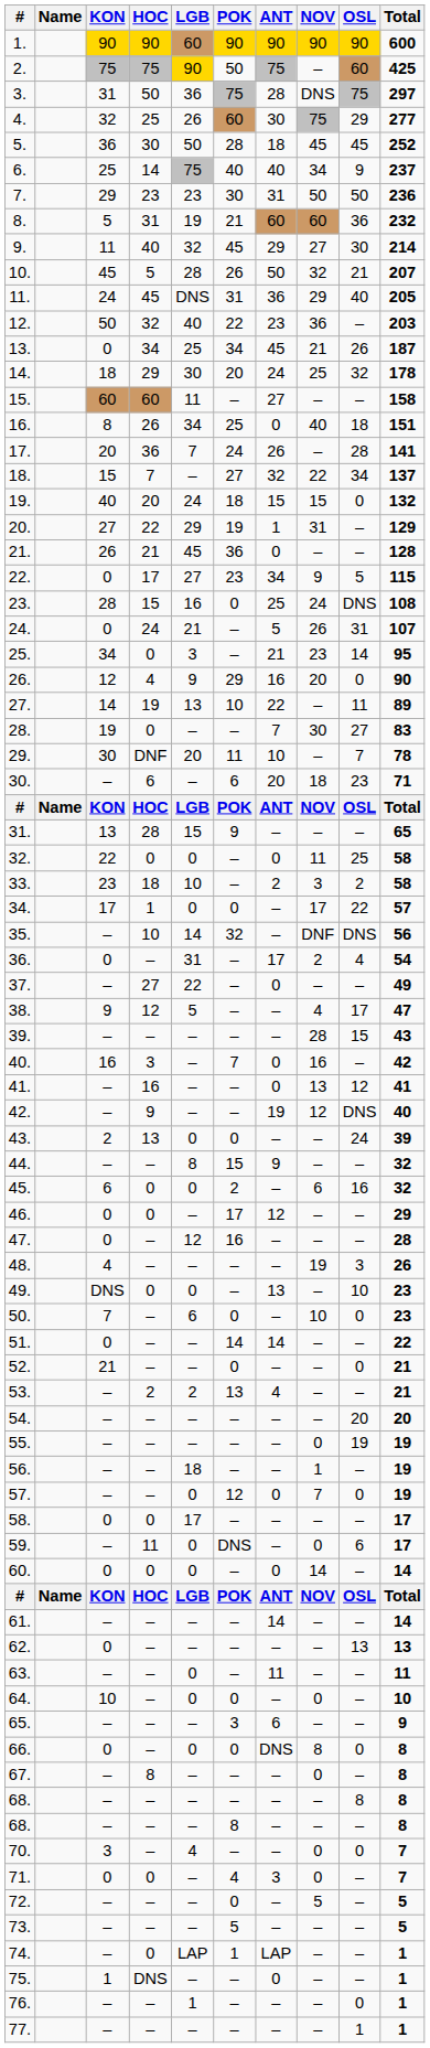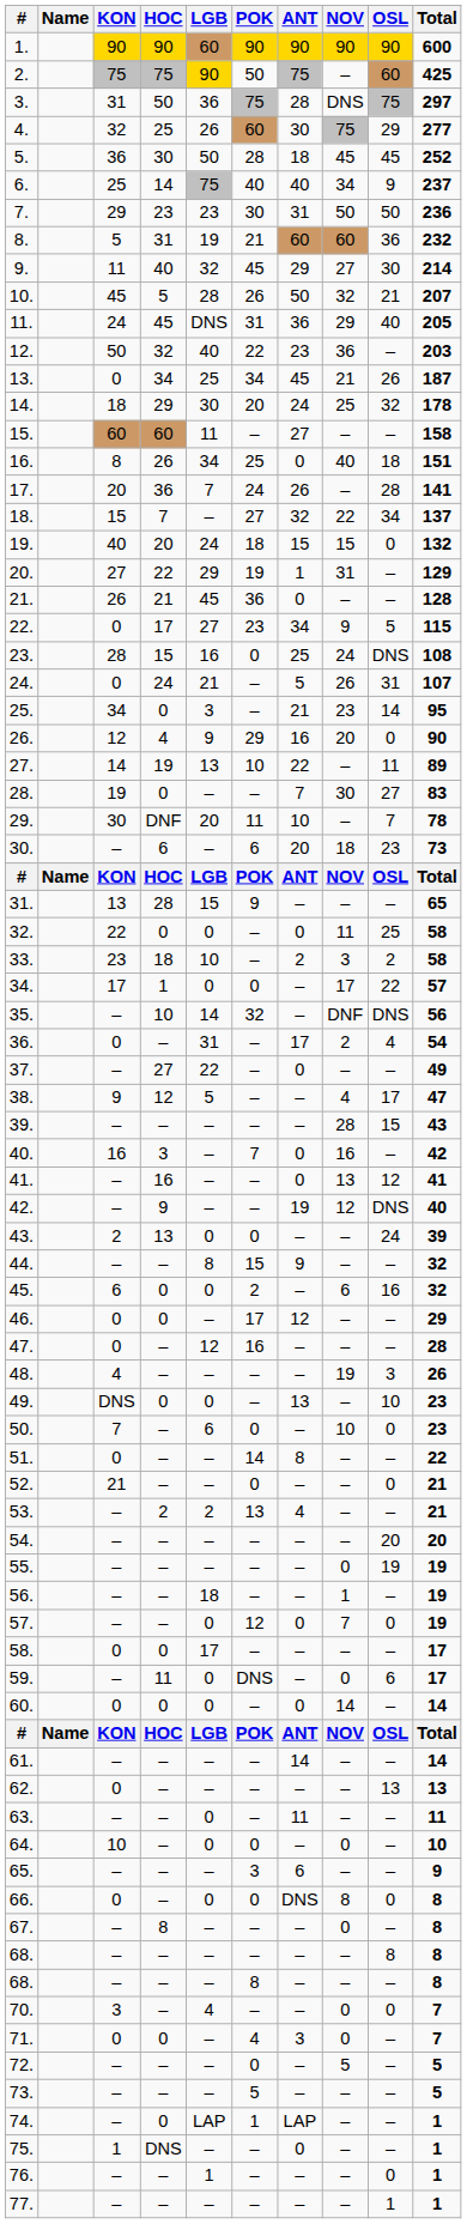30. | Total: 71 -> 73
51. | ANT: 14 -> 8
